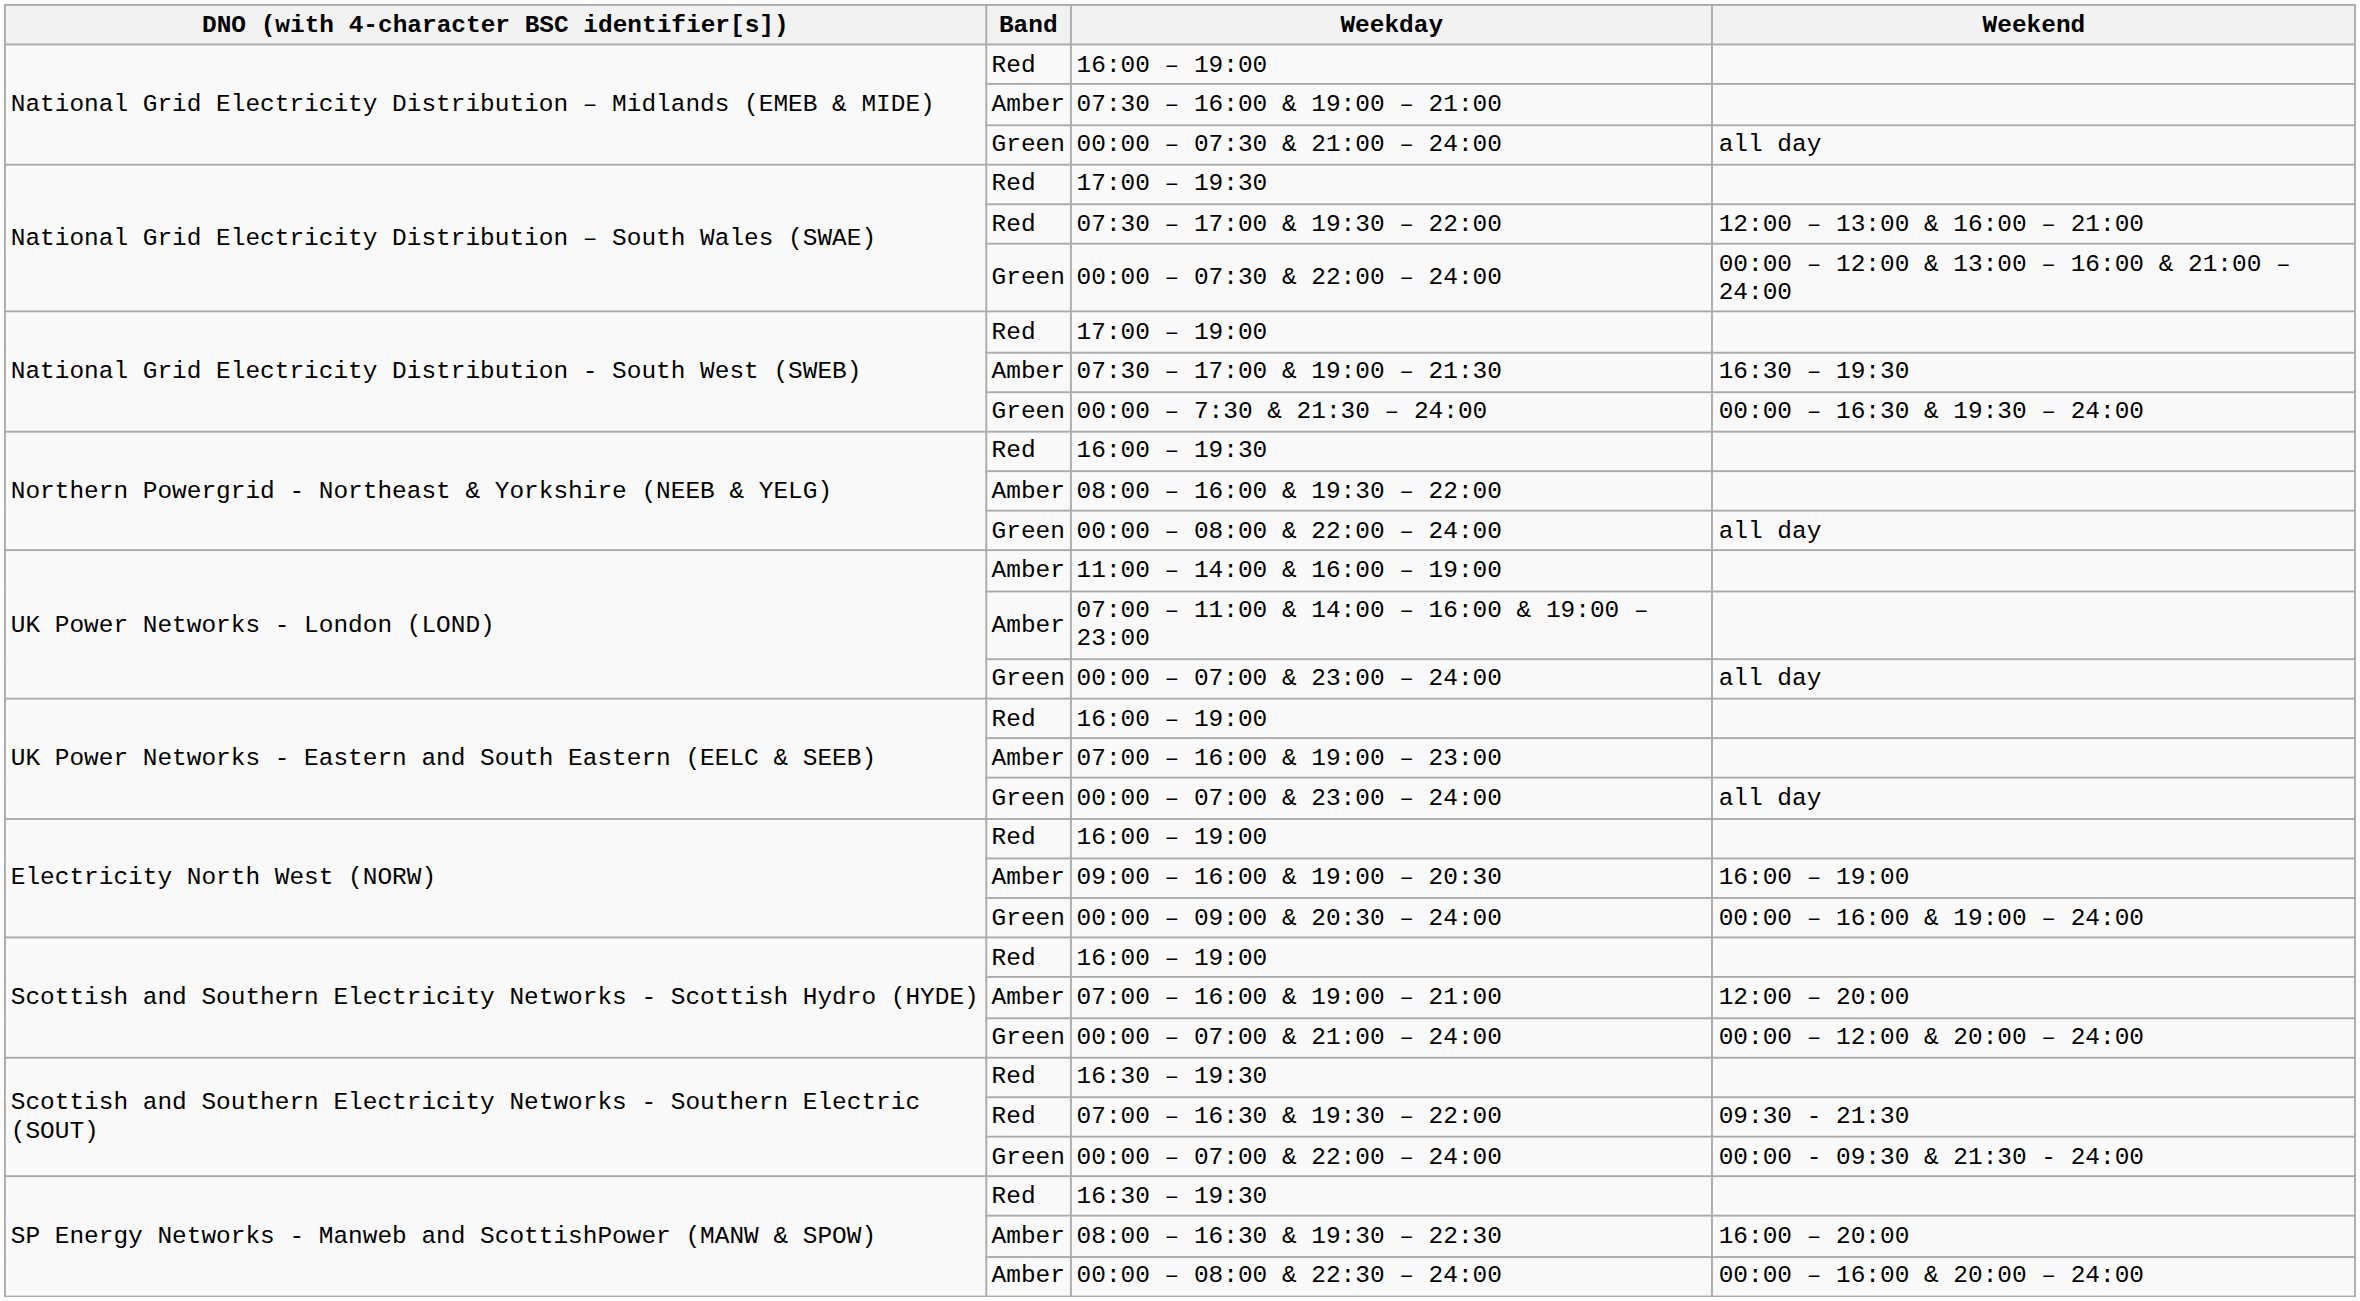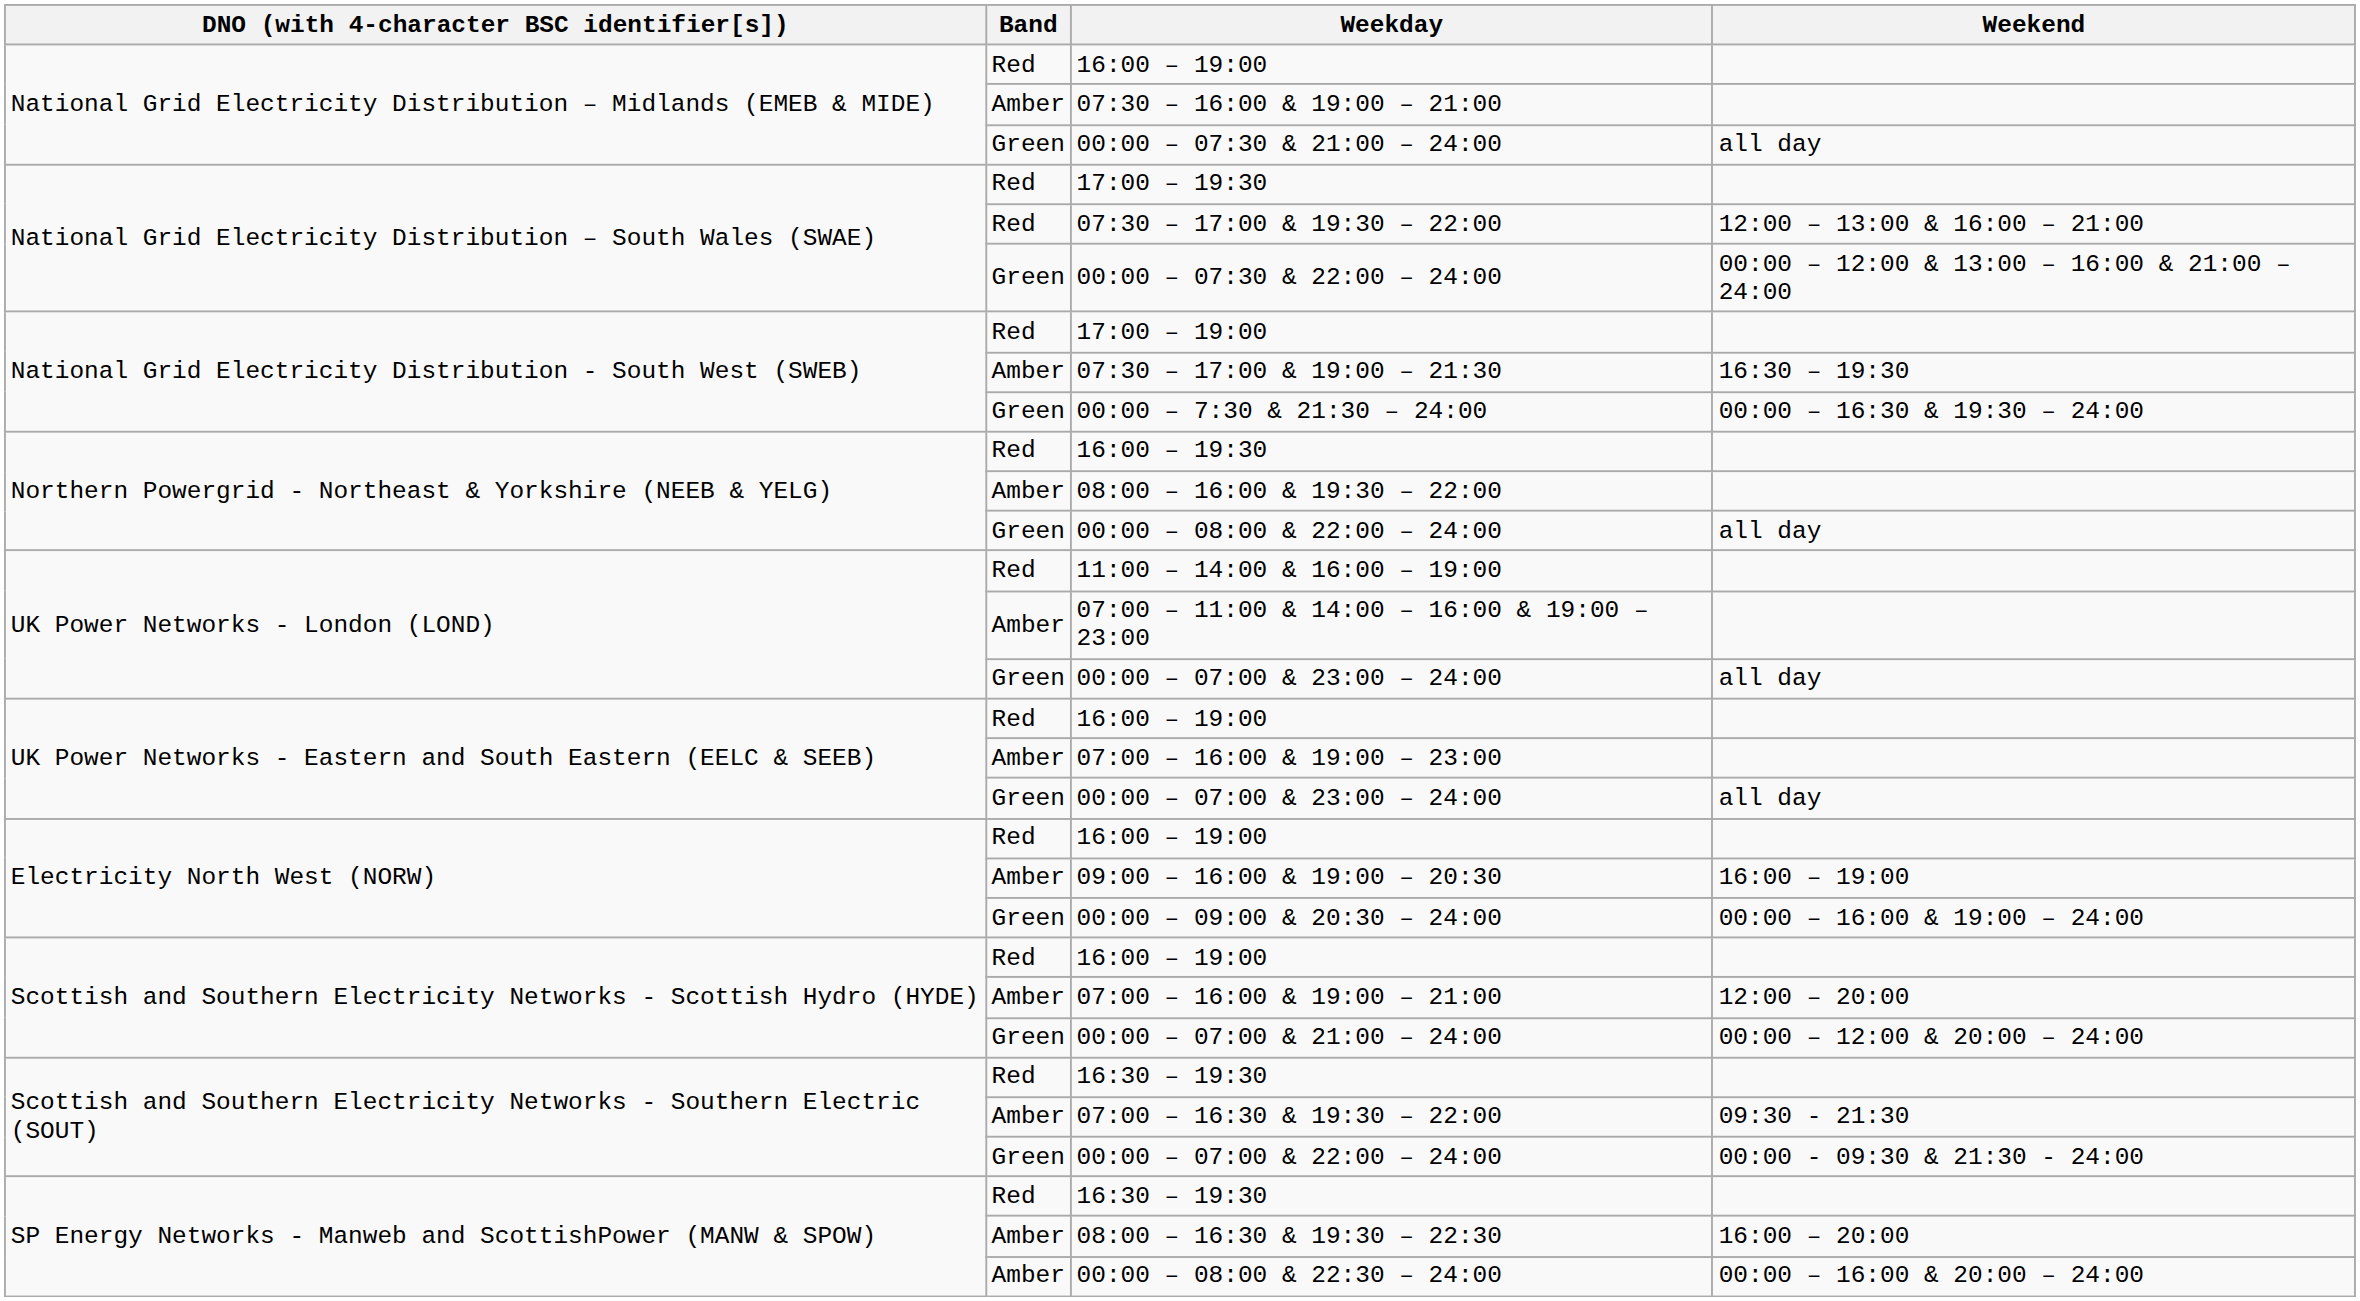11:00 – 14:00 & 16:00 – 19:00 | Band: Amber -> Red
07:00 – 16:30 & 19:30 – 22:00 | Band: Red -> Amber
